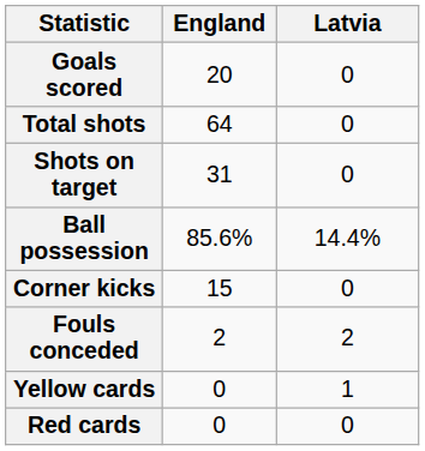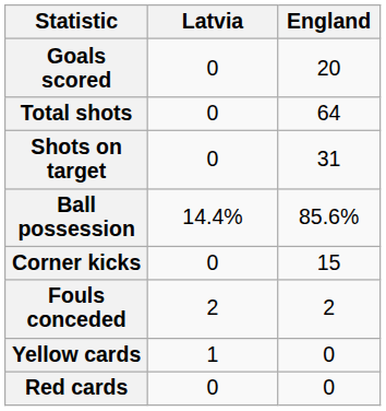columns swapped: England <-> Latvia
